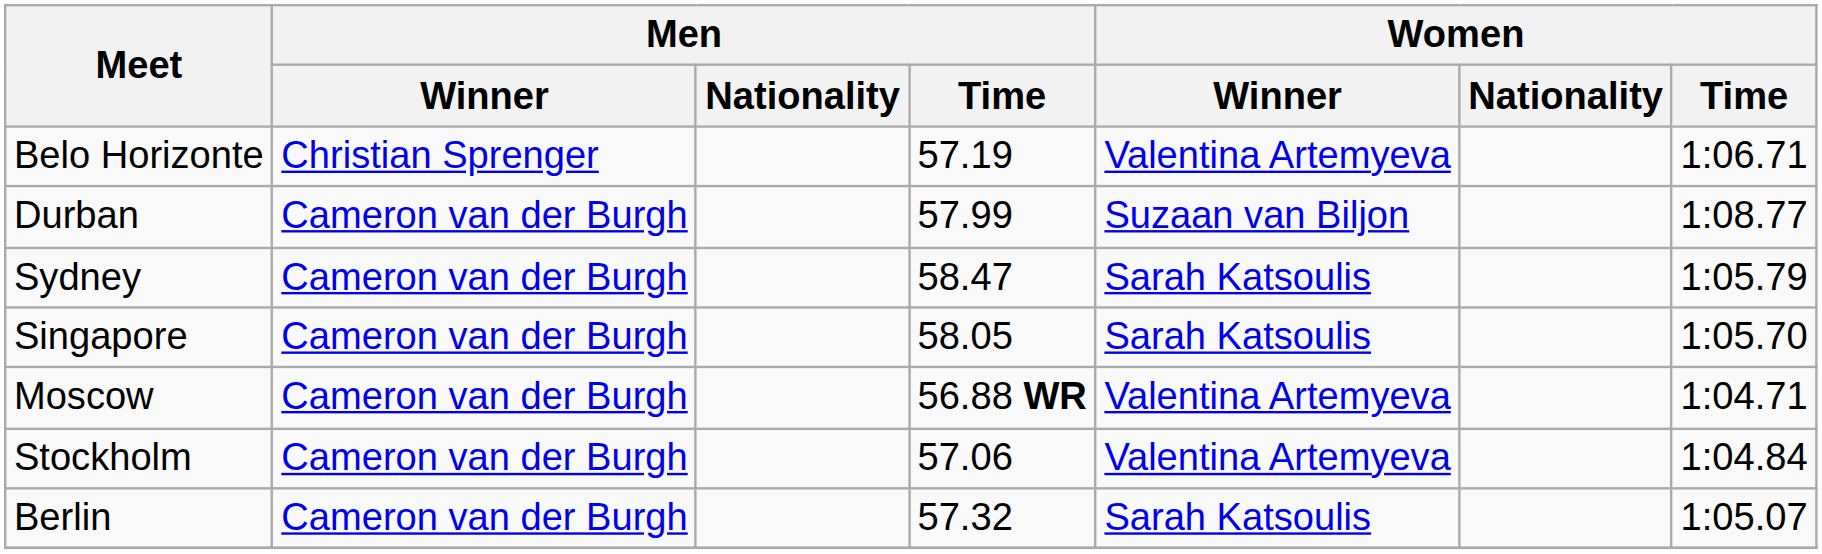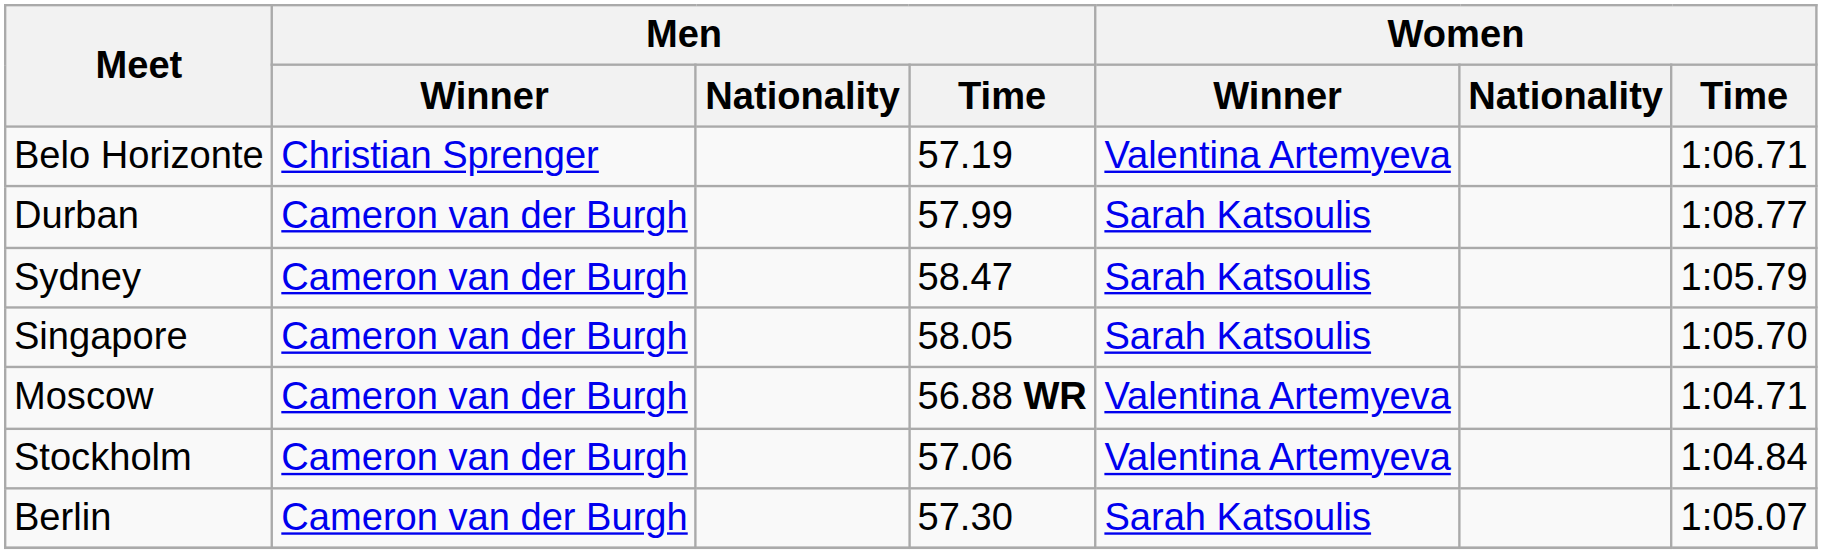Durban | Women / Winner: Suzaan van Biljon -> Sarah Katsoulis
Berlin | Men / Time: 57.32 -> 57.30
